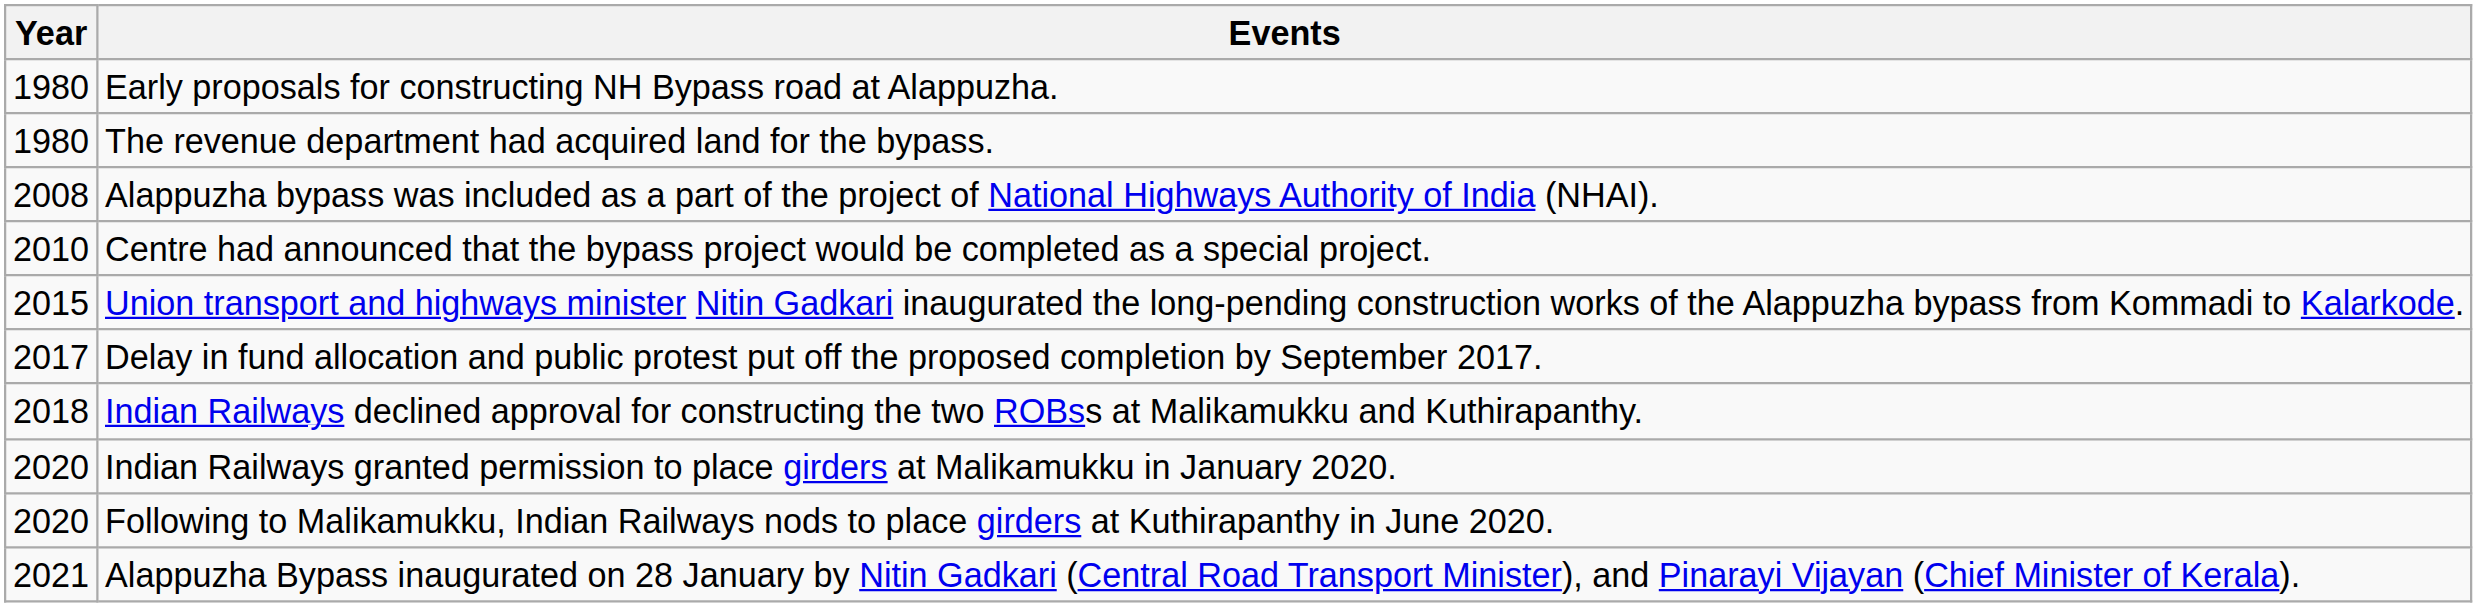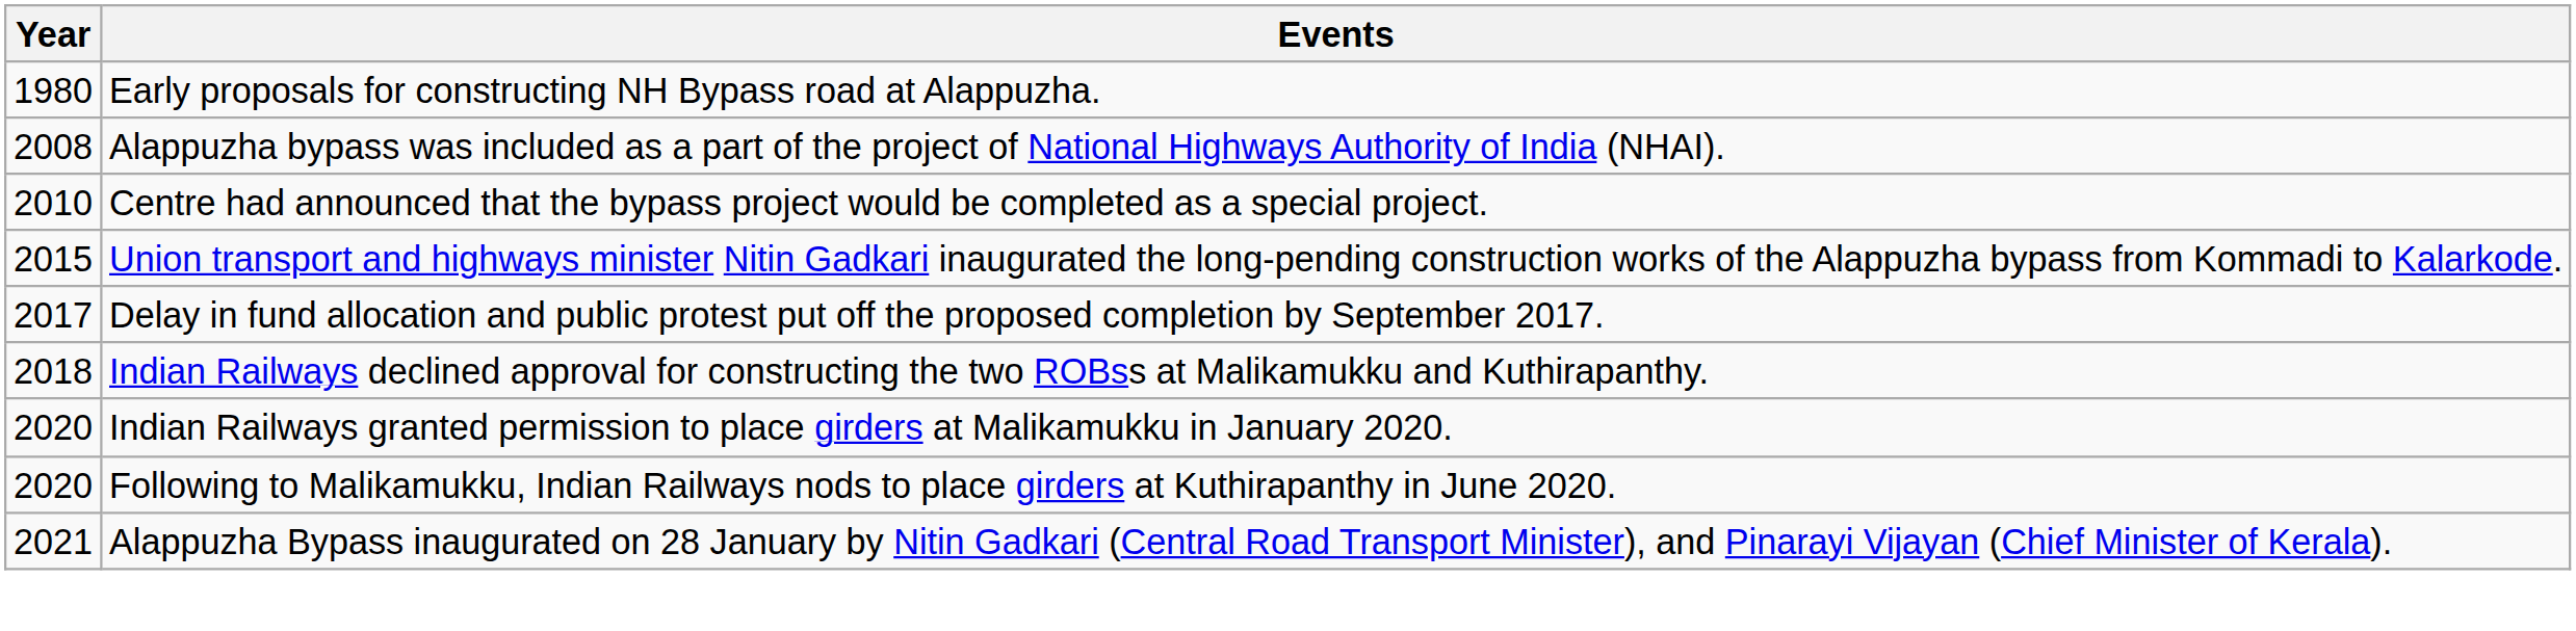- row: 1980 | The revenue department had acquired land for the bypass.
